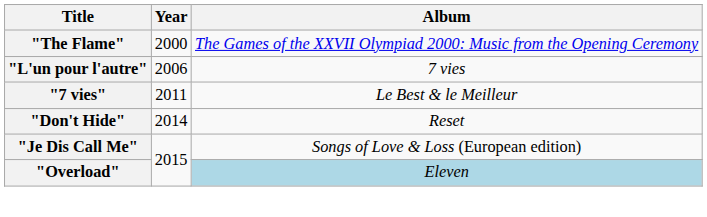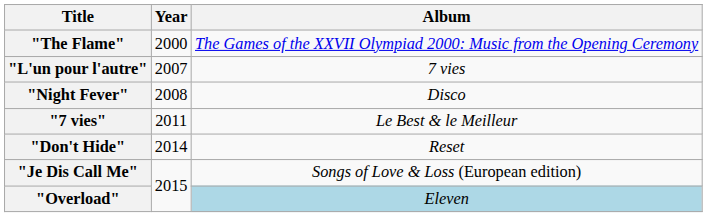"L'un pour l'autre" | Year: 2006 -> 2007
+ row: "Night Fever" | 2008 | Disco
